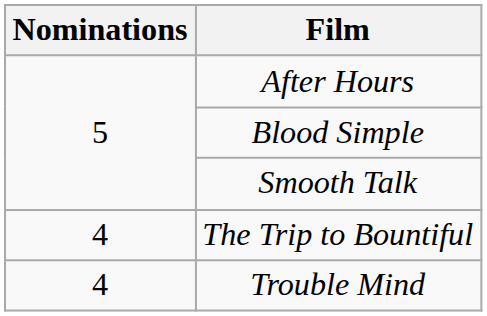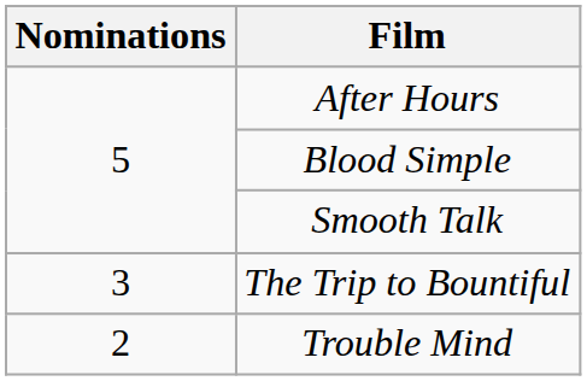The Trip to Bountiful | Nominations: 4 -> 3
Trouble Mind | Nominations: 4 -> 2
